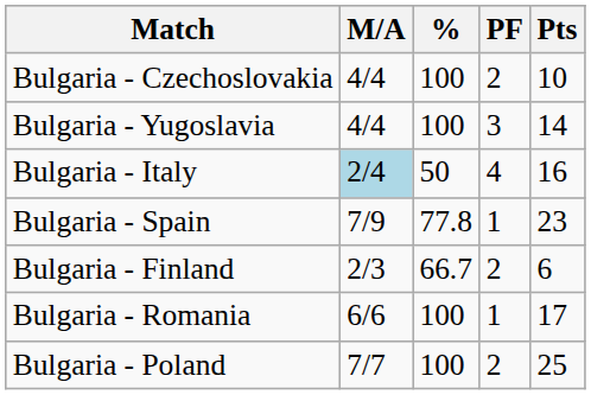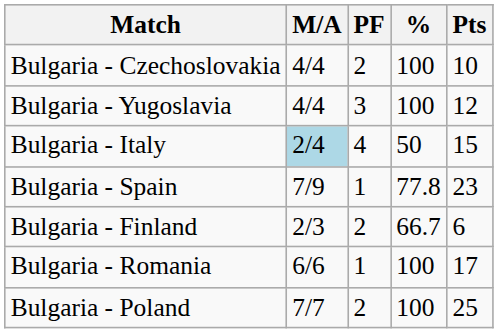columns swapped: % <-> PF
Bulgaria - Yugoslavia | Pts: 14 -> 12
Bulgaria - Italy | Pts: 16 -> 15
